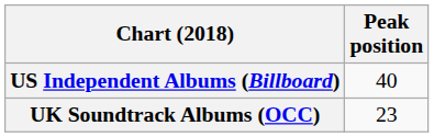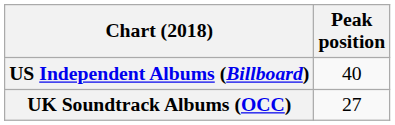UK Soundtrack Albums (OCC) | Peak position: 23 -> 27
